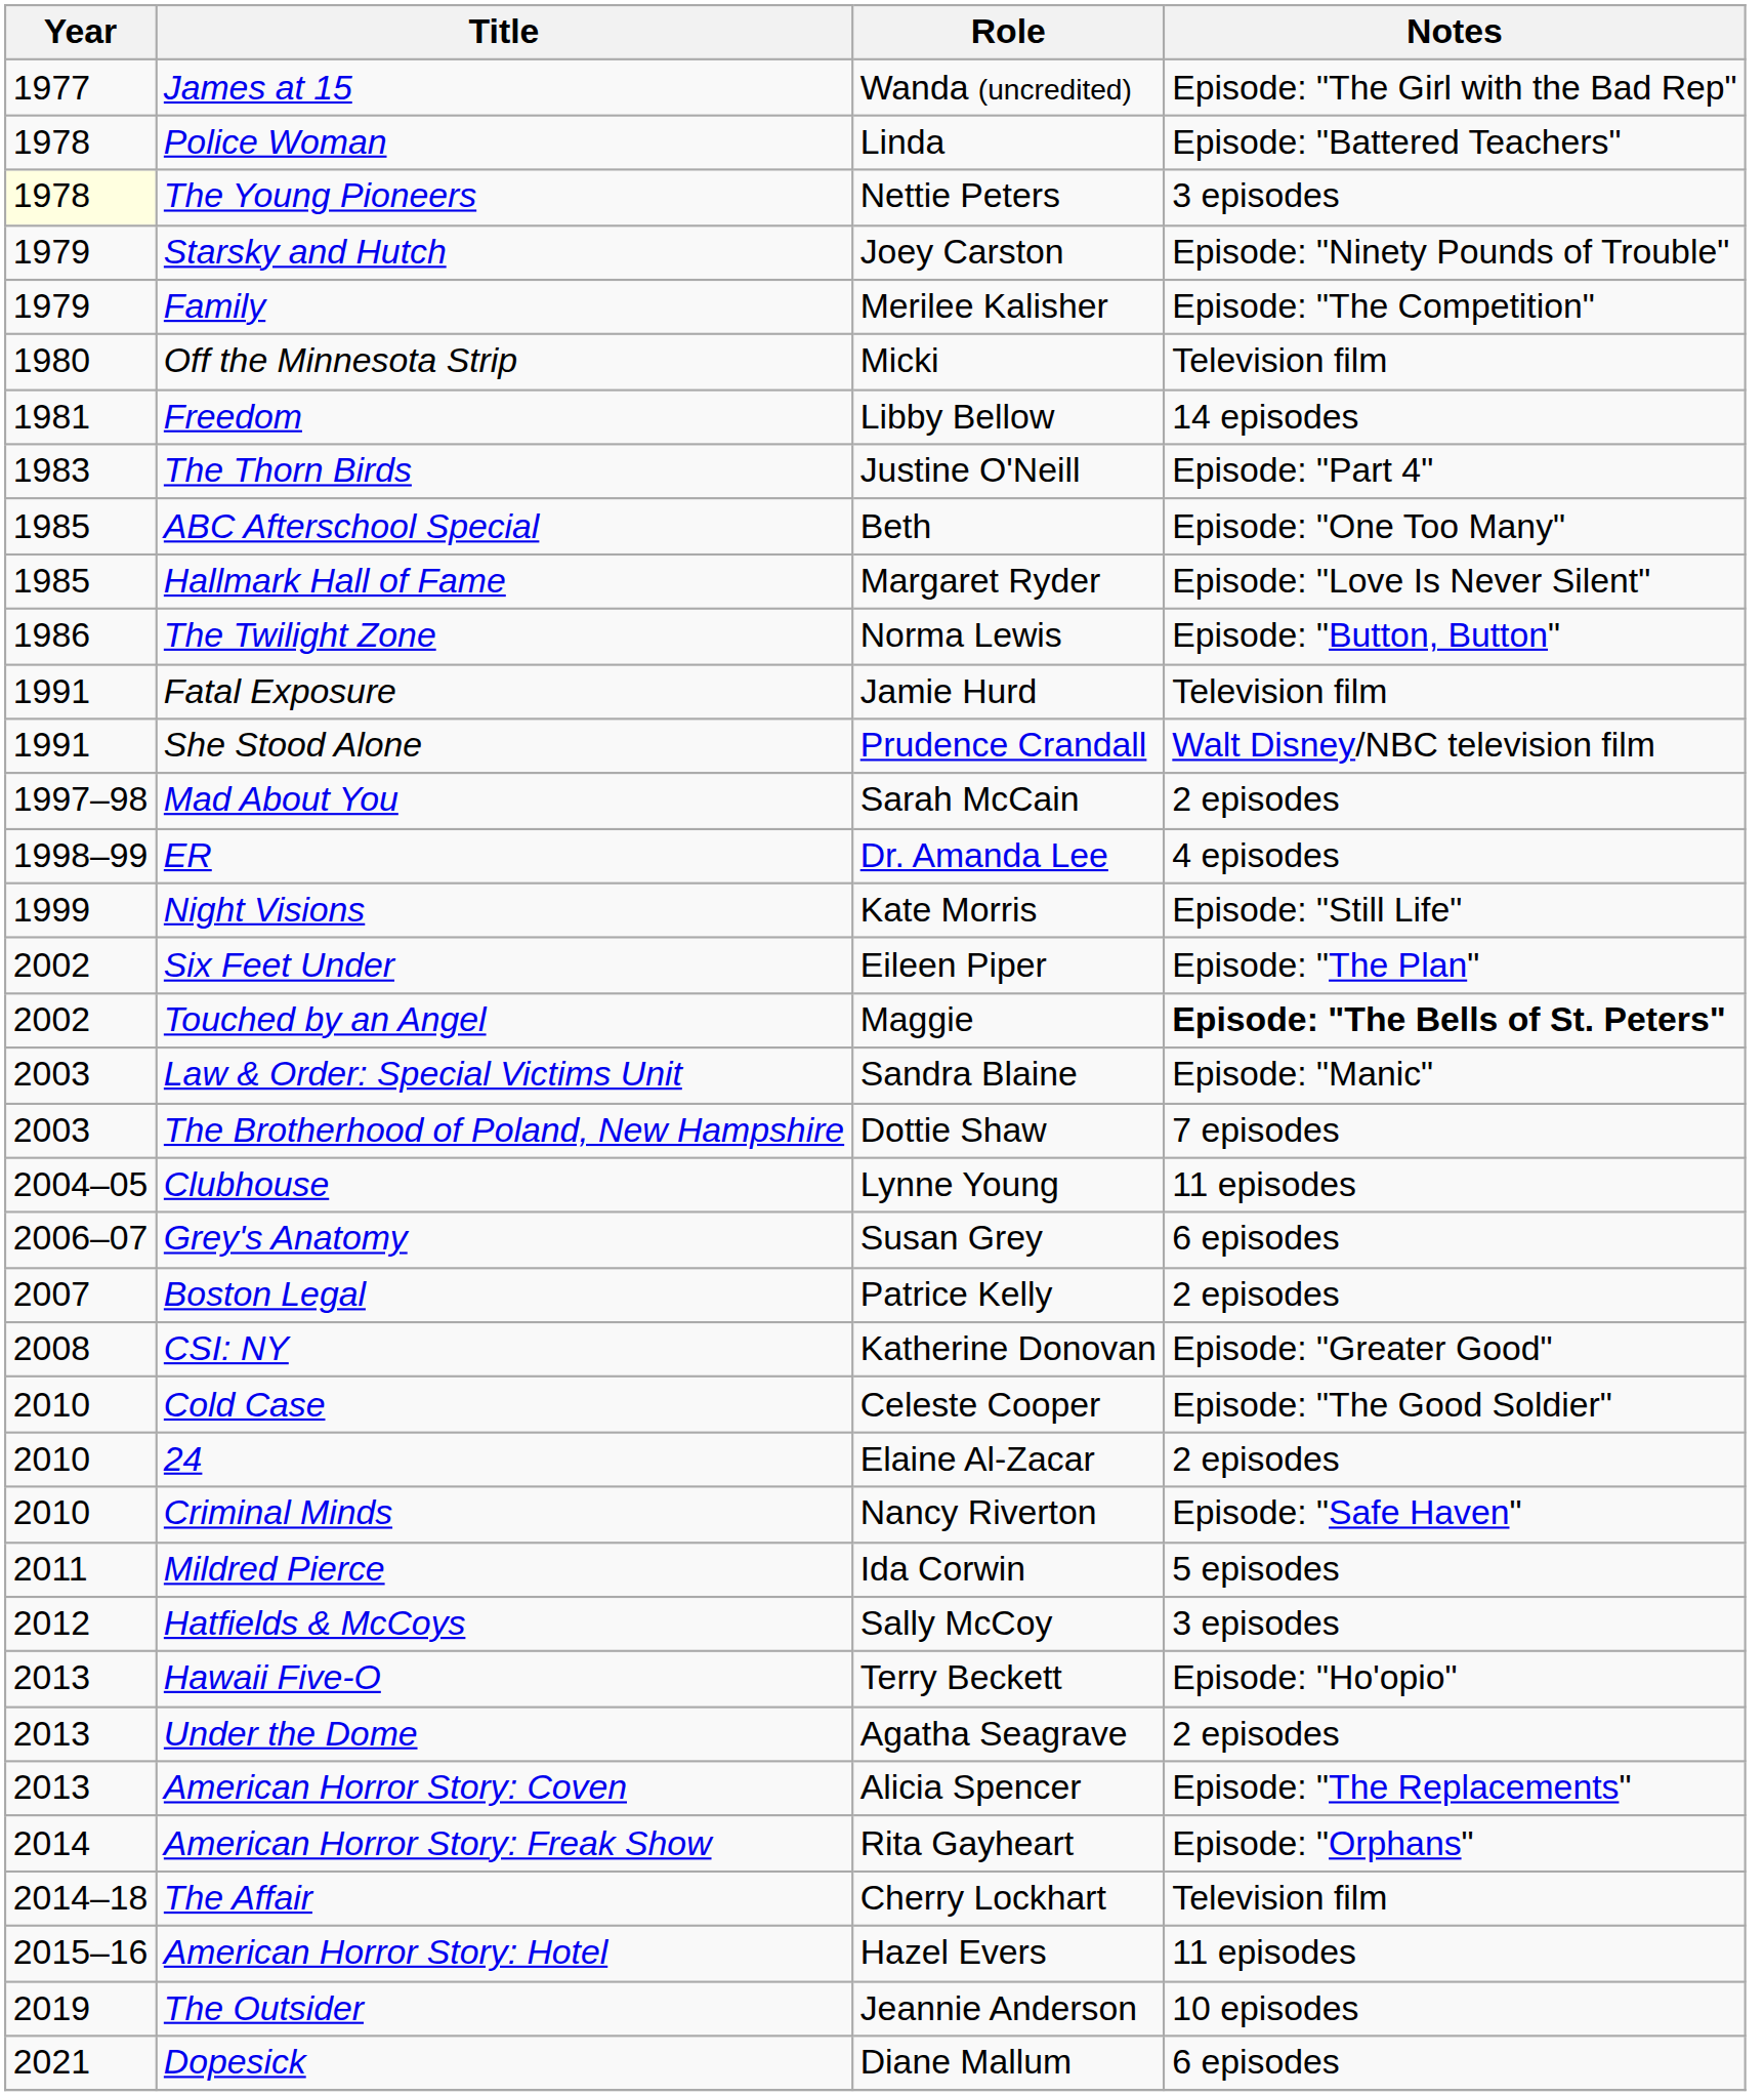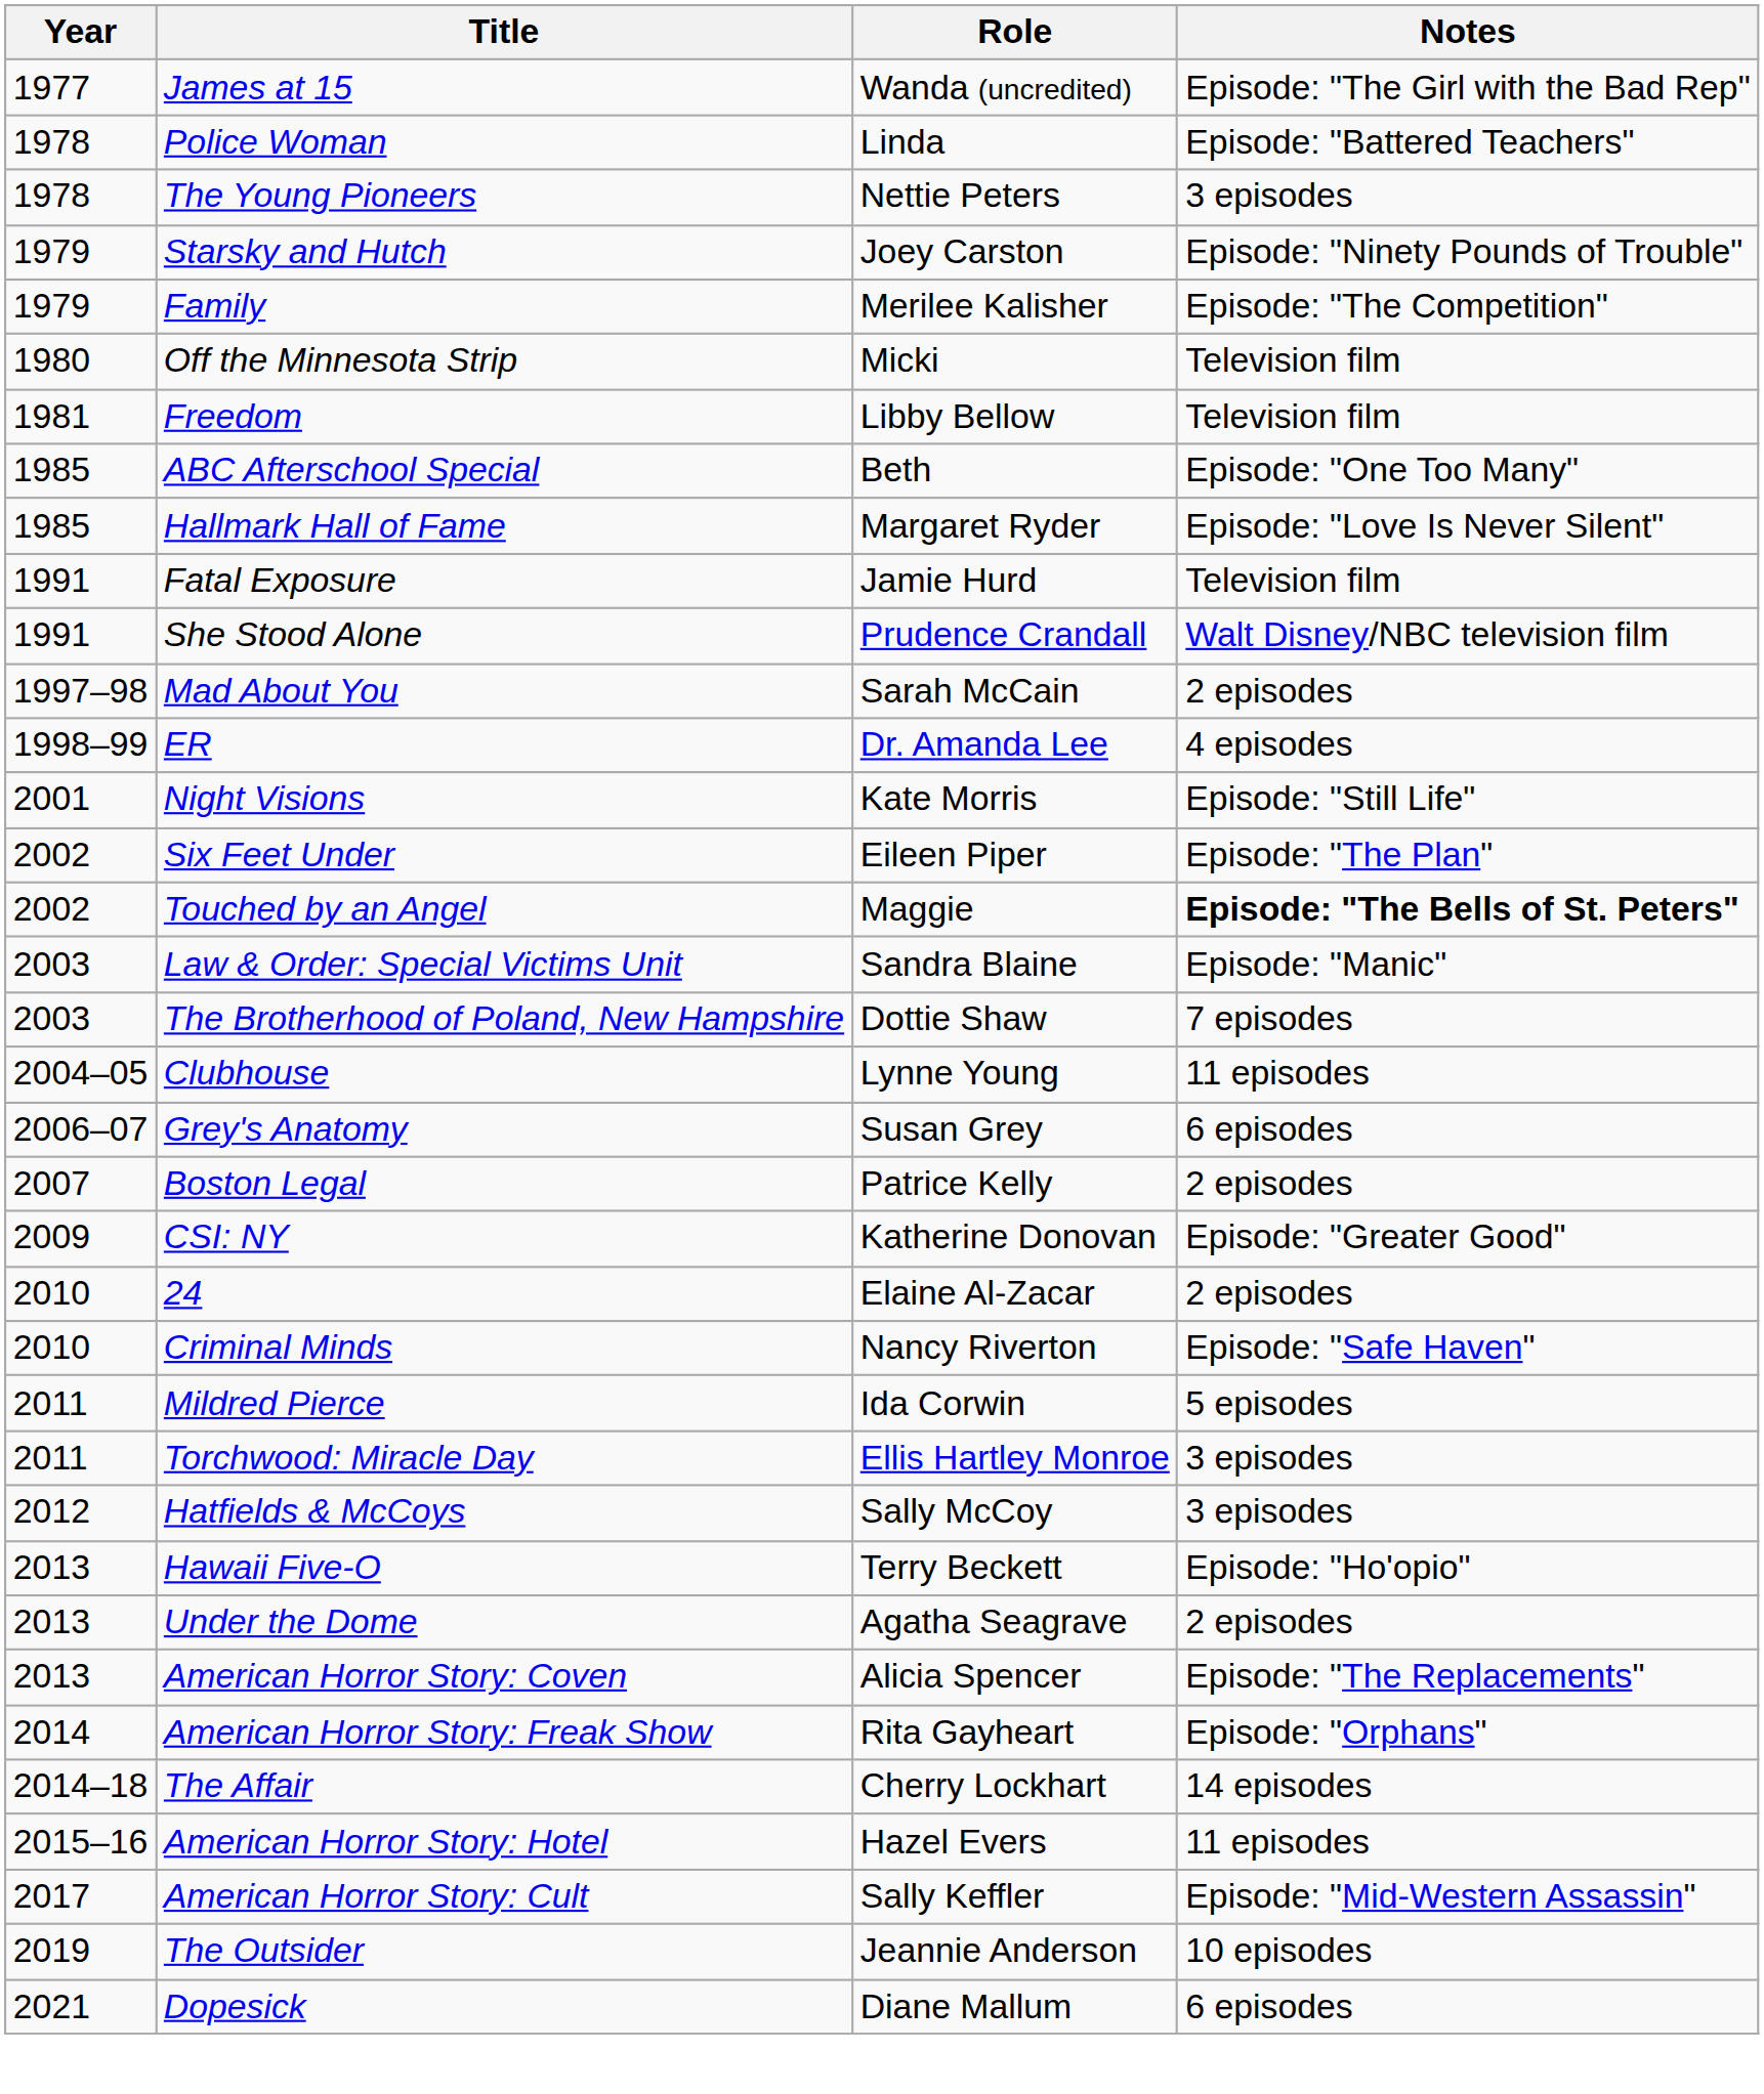The Young Pioneers | Year: lightyellow background -> no background
Freedom | Notes: 14 episodes -> Television film
- row: 1983 | The Thorn Birds | Justine O'Neill | Episode: "Part 4"
- row: 1986 | The Twilight Zone | Norma Lewis | Episode: "Button, Button"
Night Visions | Year: 1999 -> 2001
CSI: NY | Year: 2008 -> 2009
- row: 2010 | Cold Case | Celeste Cooper | Episode: "The Good Soldier"
+ row: 2011 | Torchwood: Miracle Day | Ellis Hartley Monroe | 3 episodes
The Affair | Notes: Television film -> 14 episodes
+ row: 2017 | American Horror Story: Cult | Sally Keffler | Episode: "Mid-Western Assassin"
